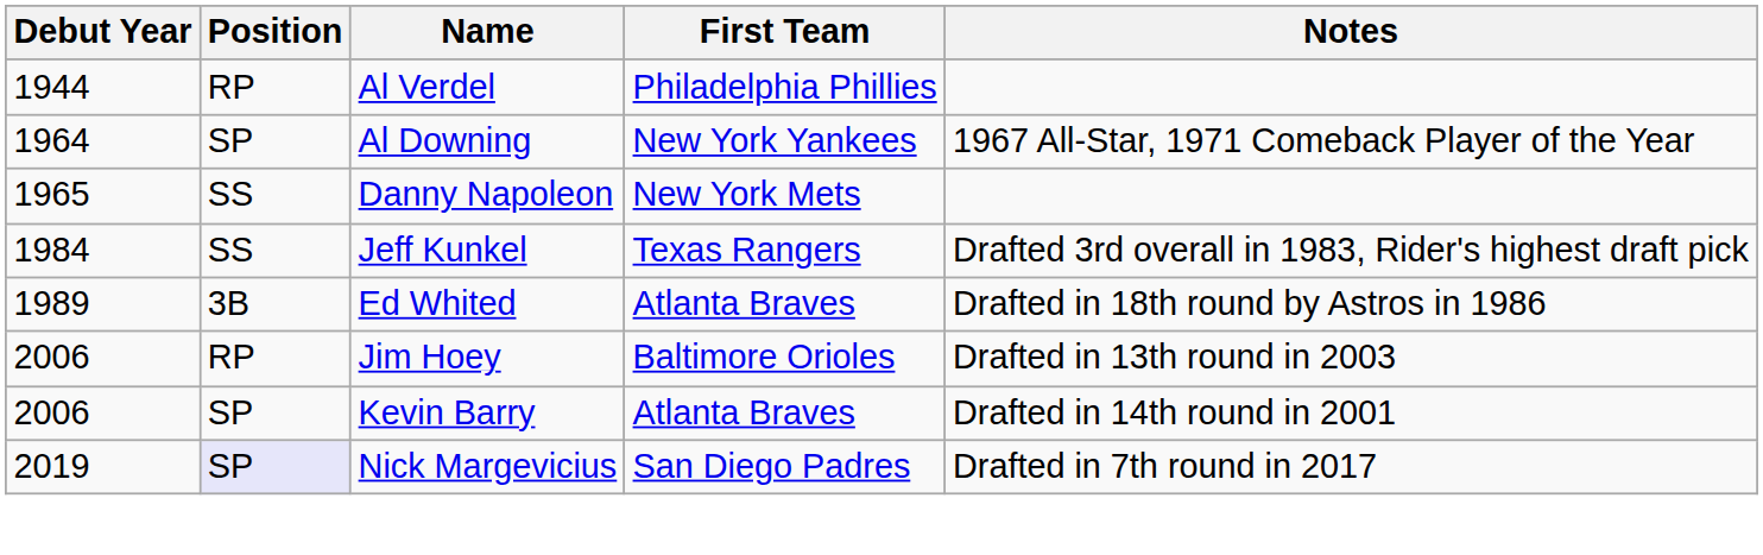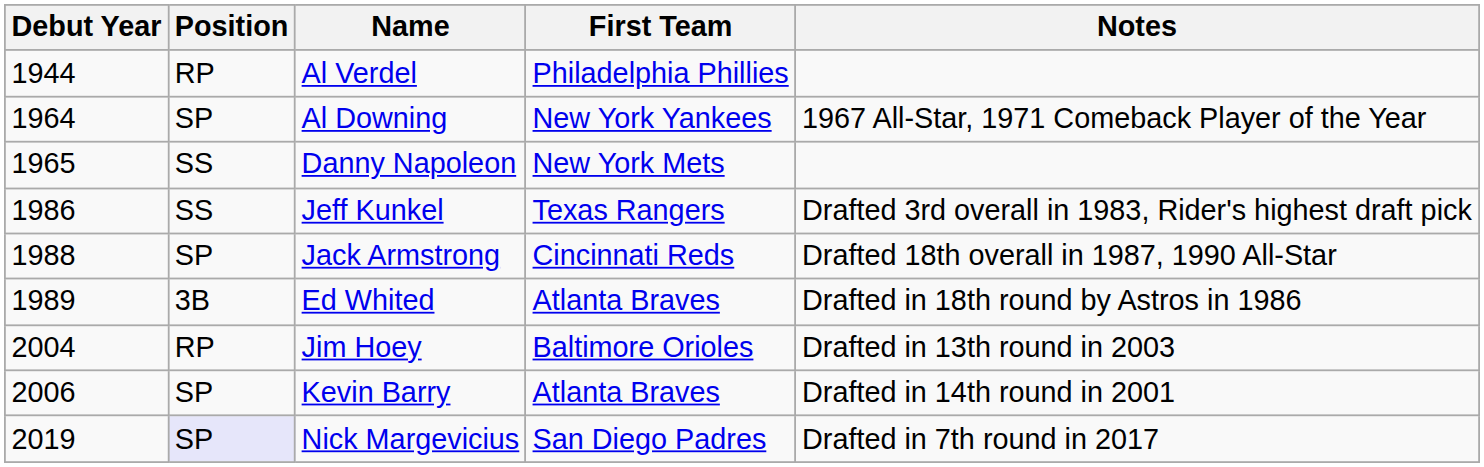Jeff Kunkel | Debut Year: 1984 -> 1986
+ row: 1988 | SP | Jack Armstrong | Cincinnati Reds | Drafted 18th overall in 1987, 1990 All-Star
Jim Hoey | Debut Year: 2006 -> 2004
